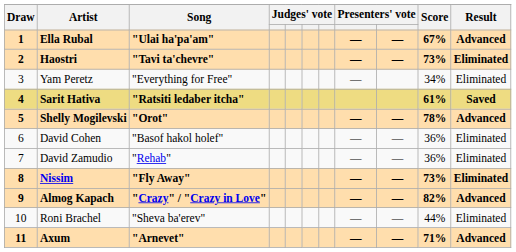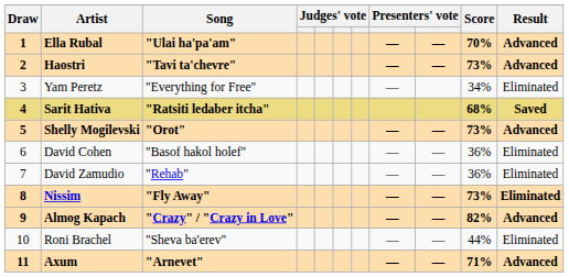Ella Rubal | Score: 67% -> 70%
Haostri | Result: Eliminated -> Advanced
Sarit Hativa | Score: 61% -> 68%
Shelly Mogilevski | Score: 78% -> 73%
